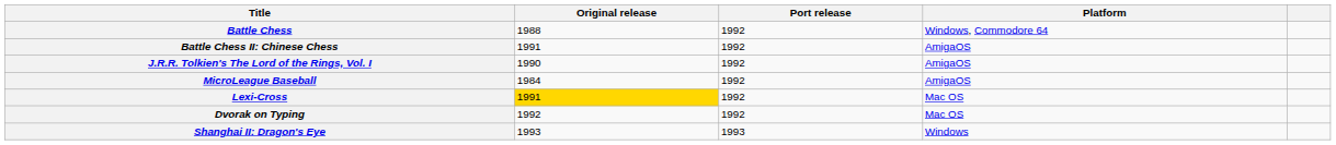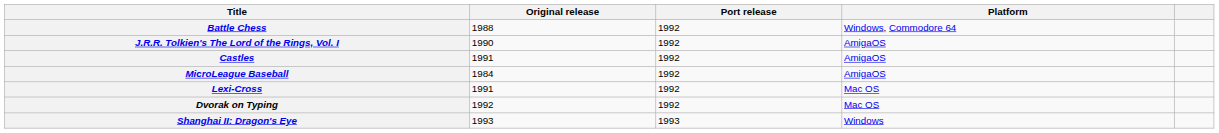- row: Battle Chess II: Chinese Chess | 1991 | 1992 | AmigaOS
+ row: Castles | 1991 | 1992 | AmigaOS
Lexi-Cross | Original release: gold background -> no background
